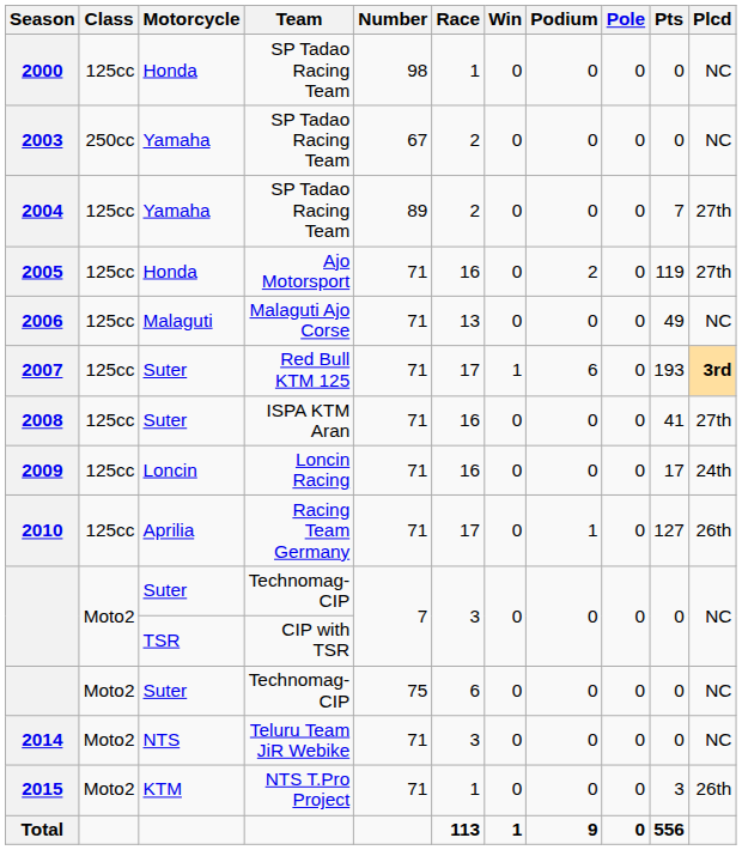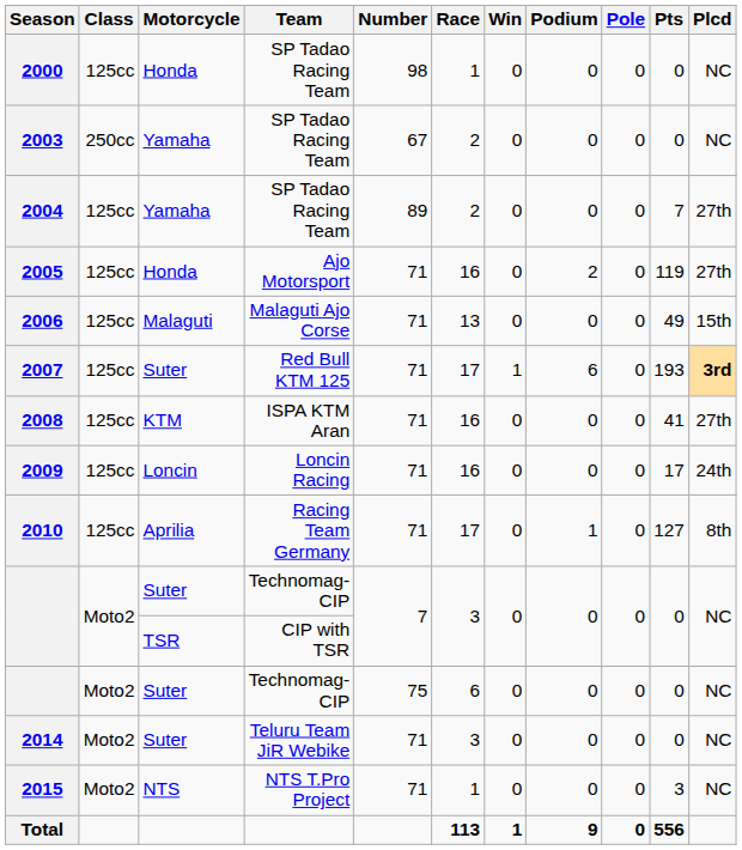2006 | Plcd: NC -> 15th
2008 | Motorcycle: Suter -> KTM
2010 | Plcd: 26th -> 8th
2014 | Motorcycle: NTS -> Suter
2015 | Motorcycle: KTM -> NTS
2015 | Plcd: 26th -> NC
